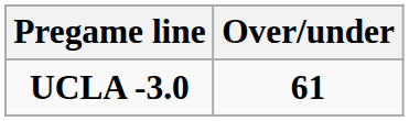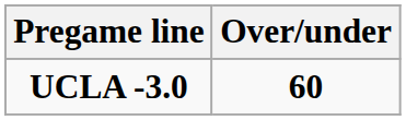UCLA -3.0 | Over/under: 61 -> 60
